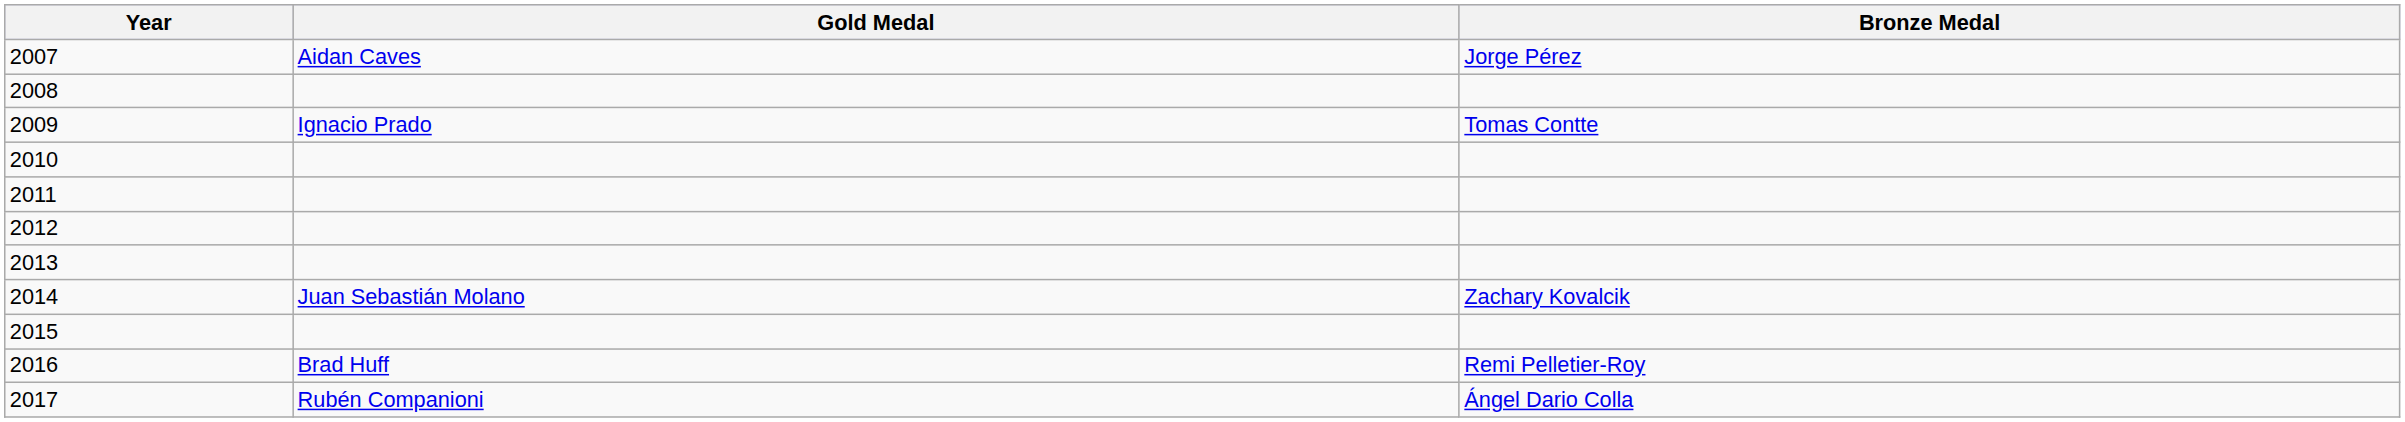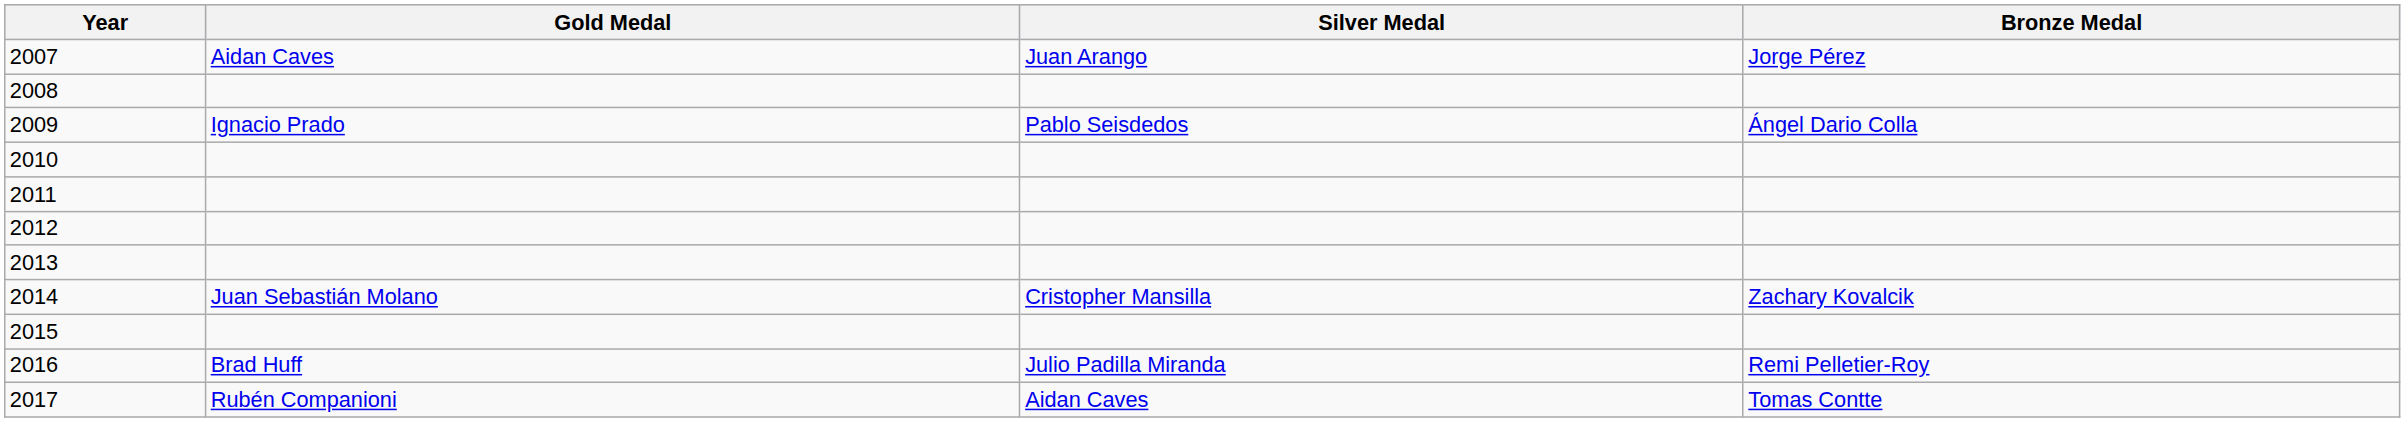+ column: Silver Medal | Juan Arango | Pablo Seisdedos | Cristopher Mansilla | Julio Padilla Miranda | Aidan Caves
2009 | Bronze Medal: Tomas Contte -> Ángel Dario Colla
2017 | Bronze Medal: Ángel Dario Colla -> Tomas Contte
